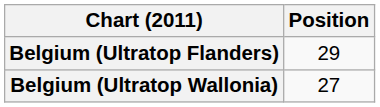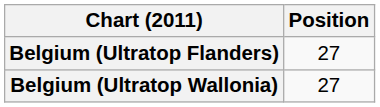Belgium (Ultratop Flanders) | Position: 29 -> 27
